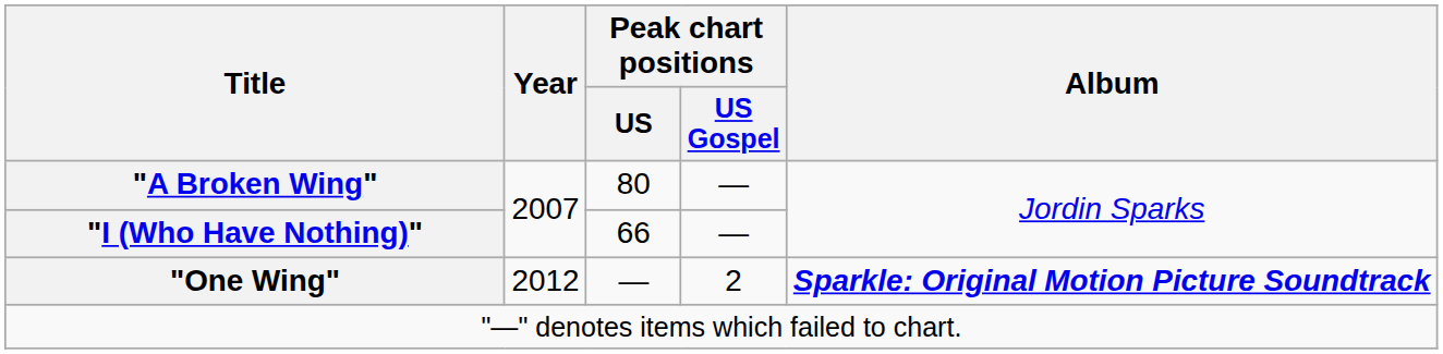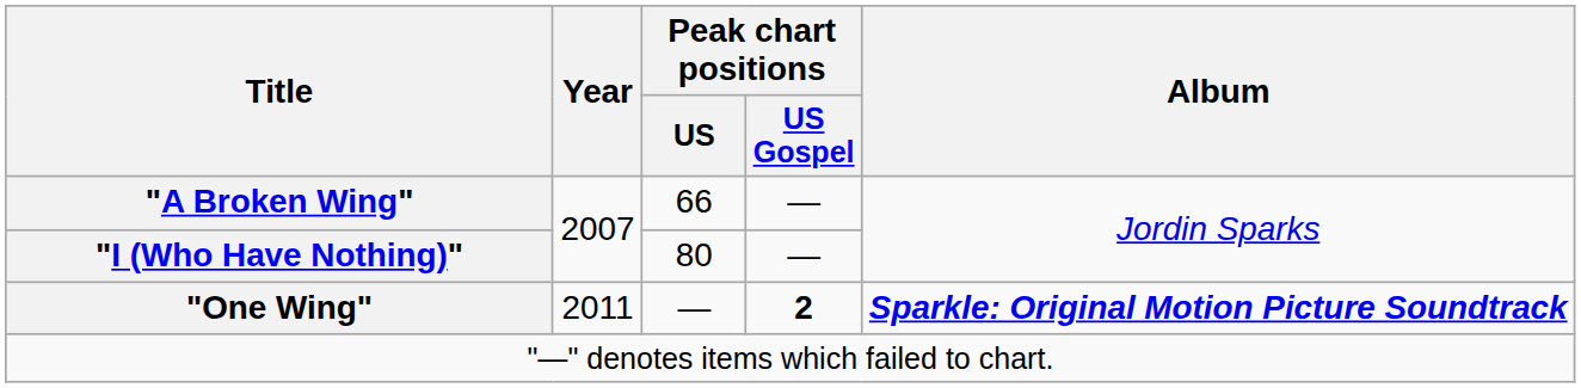"A Broken Wing" | Peak chart positions / US: 80 -> 66
"I (Who Have Nothing)" | Peak chart positions / US: 66 -> 80
"One Wing" | Year: 2012 -> 2011
"One Wing" | Peak chart positions / US Gospel: normal -> bold
